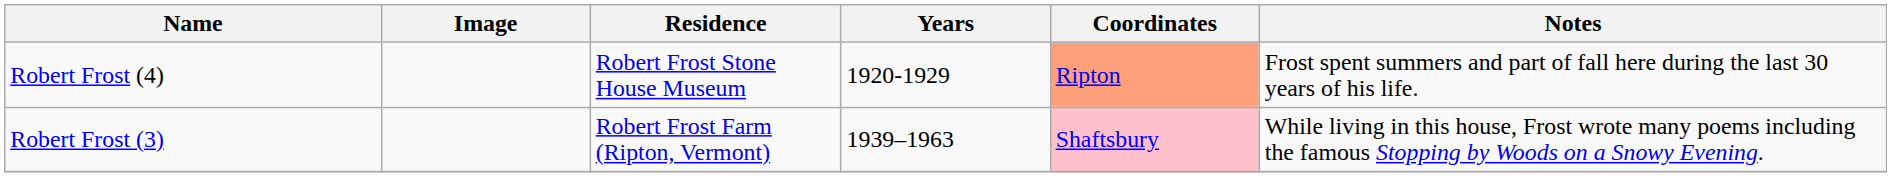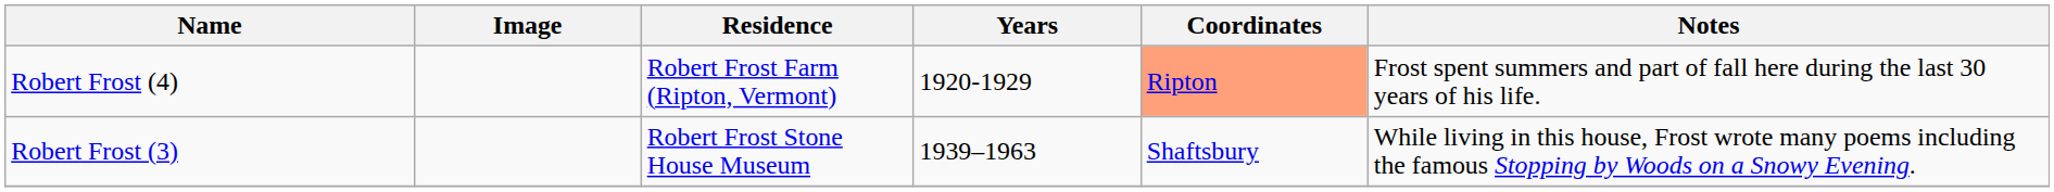Robert Frost (4) | Residence: Robert Frost Stone House Museum -> Robert Frost Farm (Ripton, Vermont)
Robert Frost (3) | Residence: Robert Frost Farm (Ripton, Vermont) -> Robert Frost Stone House Museum
Robert Frost (3) | Coordinates: pink background -> no background
